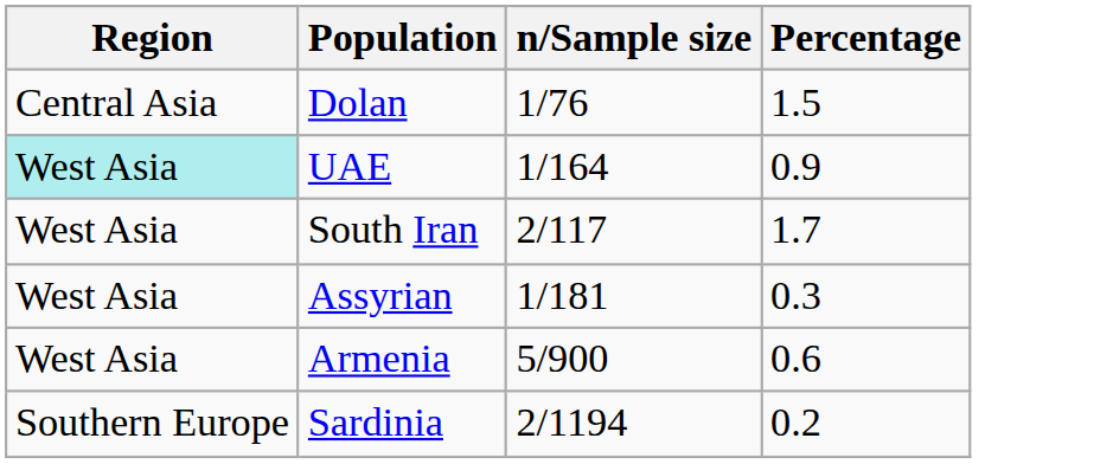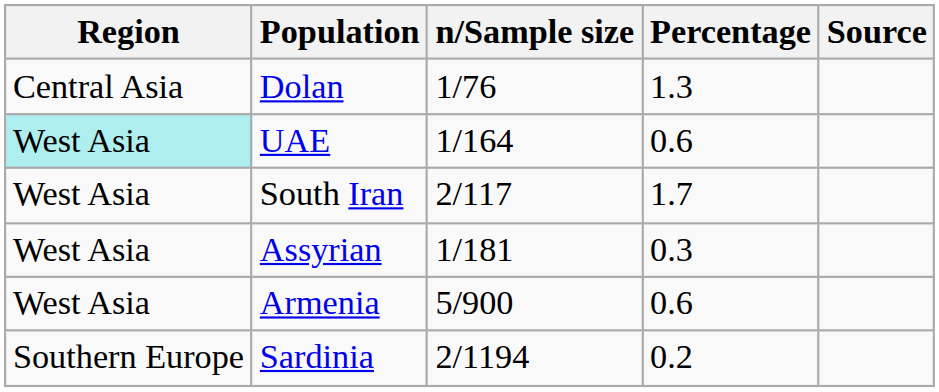+ column: Source
Dolan | Percentage: 1.5 -> 1.3
UAE | Percentage: 0.9 -> 0.6
